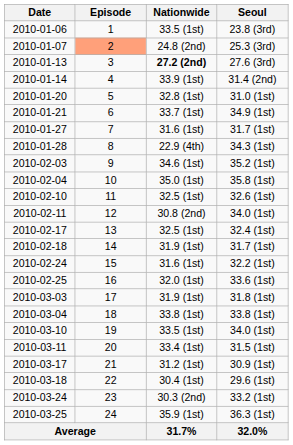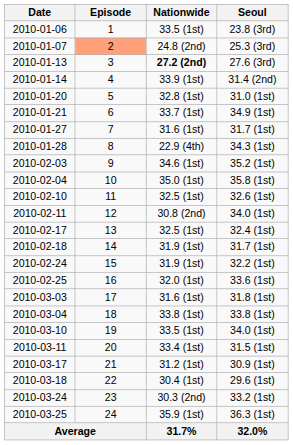32.2 (1st) | Nationwide: 31.6 (1st) -> 31.9 (1st)
31.8 (1st) | Nationwide: 31.9 (1st) -> 31.6 (1st)
